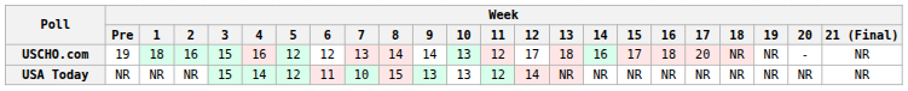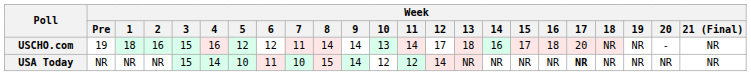USCHO.com | Week / 7: 13 -> 11
USCHO.com | Week / 11: 12 -> 14
USA Today | Week / 5: 12 -> 10
USA Today | Week / 9: 13 -> 14
USA Today | Week / 10: 13 -> 12
USA Today | Week / 17: normal -> bold
